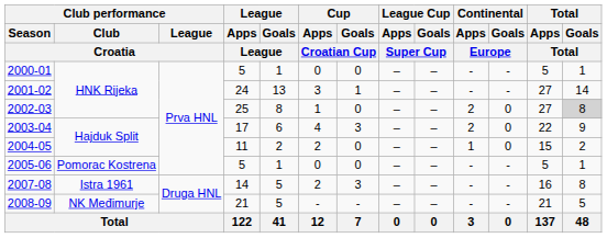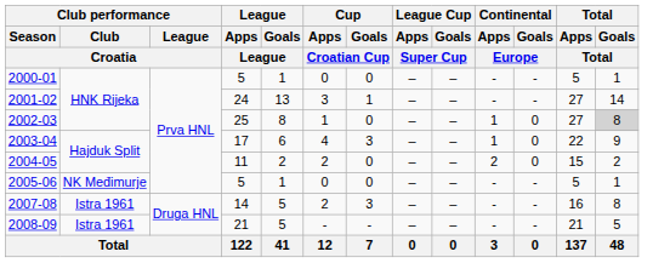2002-03 | Continental / Apps / Europe: 2 -> 1
2003-04 | Continental / Apps / Europe: 2 -> 1
2004-05 | Continental / Apps / Europe: 1 -> 2
2005-06 | Club performance / Club / Croatia: Pomorac Kostrena -> NK Međimurje
2008-09 | Club performance / Club / Croatia: NK Međimurje -> Istra 1961
